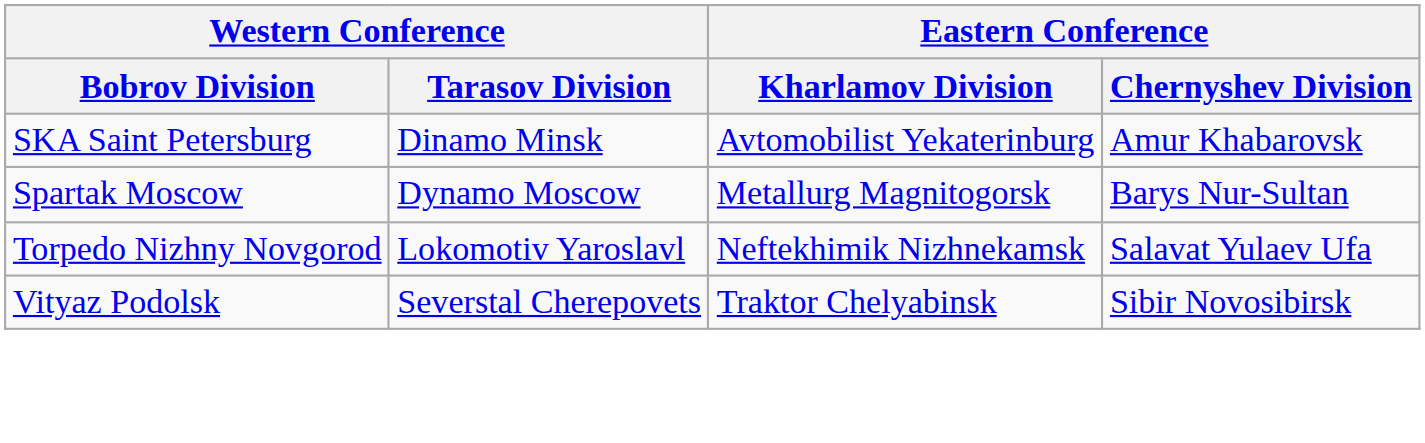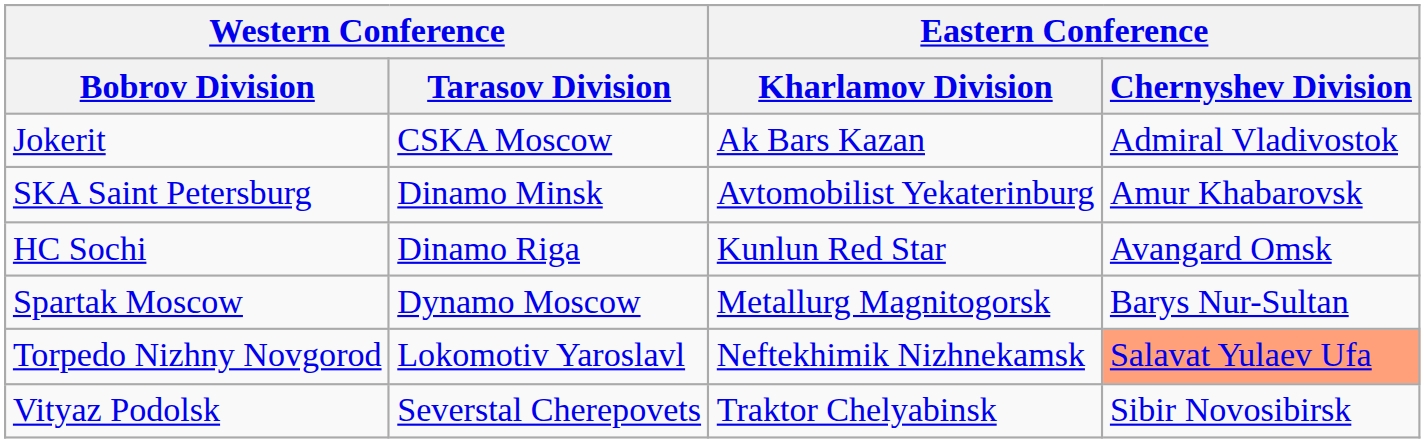+ row: Jokerit | CSKA Moscow | Ak Bars Kazan | Admiral Vladivostok
+ row: HC Sochi | Dinamo Riga | Kunlun Red Star | Avangard Omsk
Torpedo Nizhny Novgorod | Eastern Conference / Chernyshev Division: no background -> lightsalmon background
